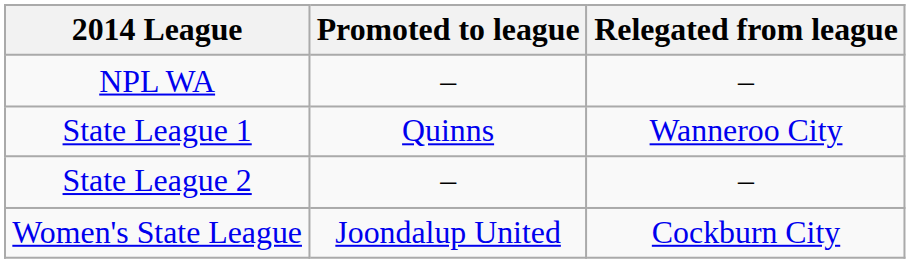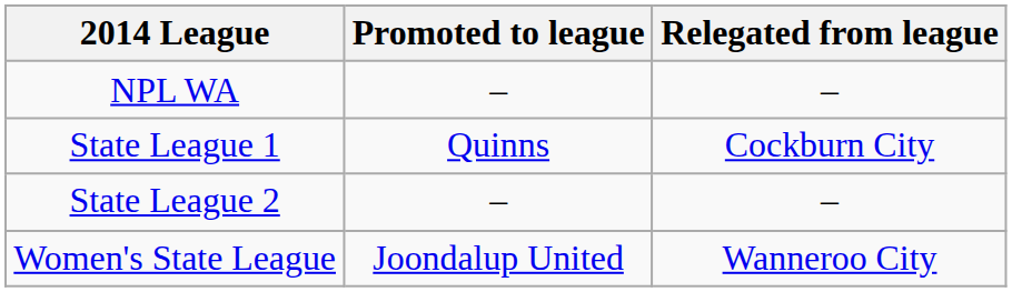State League 1 | Relegated from league: Wanneroo City -> Cockburn City
Women's State League | Relegated from league: Cockburn City -> Wanneroo City
